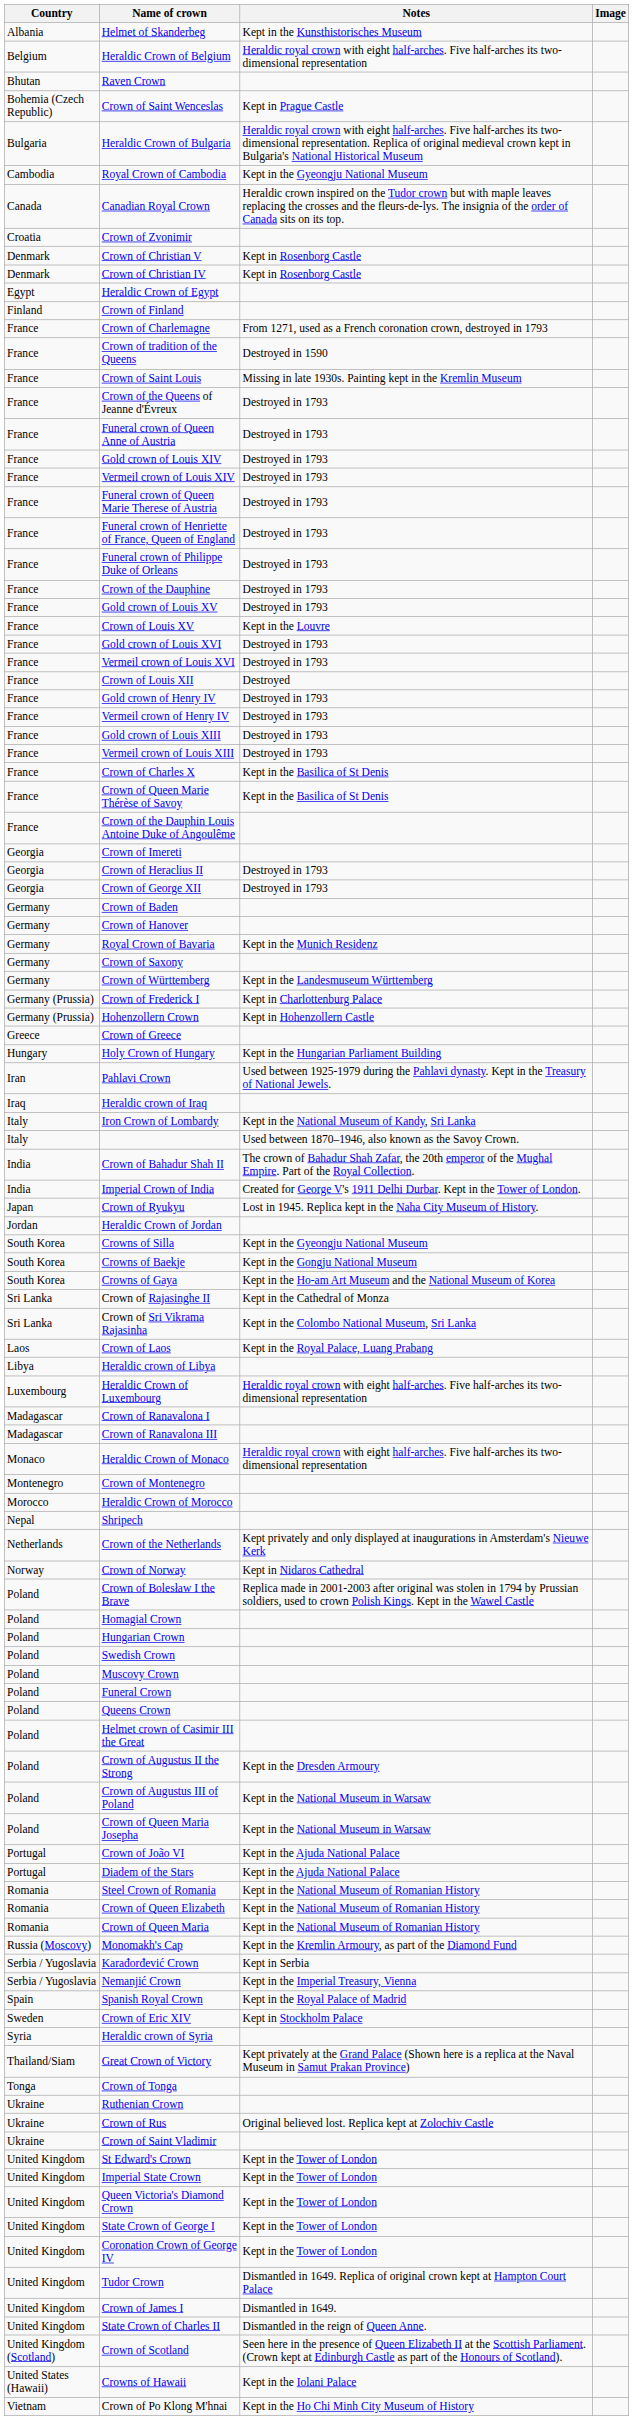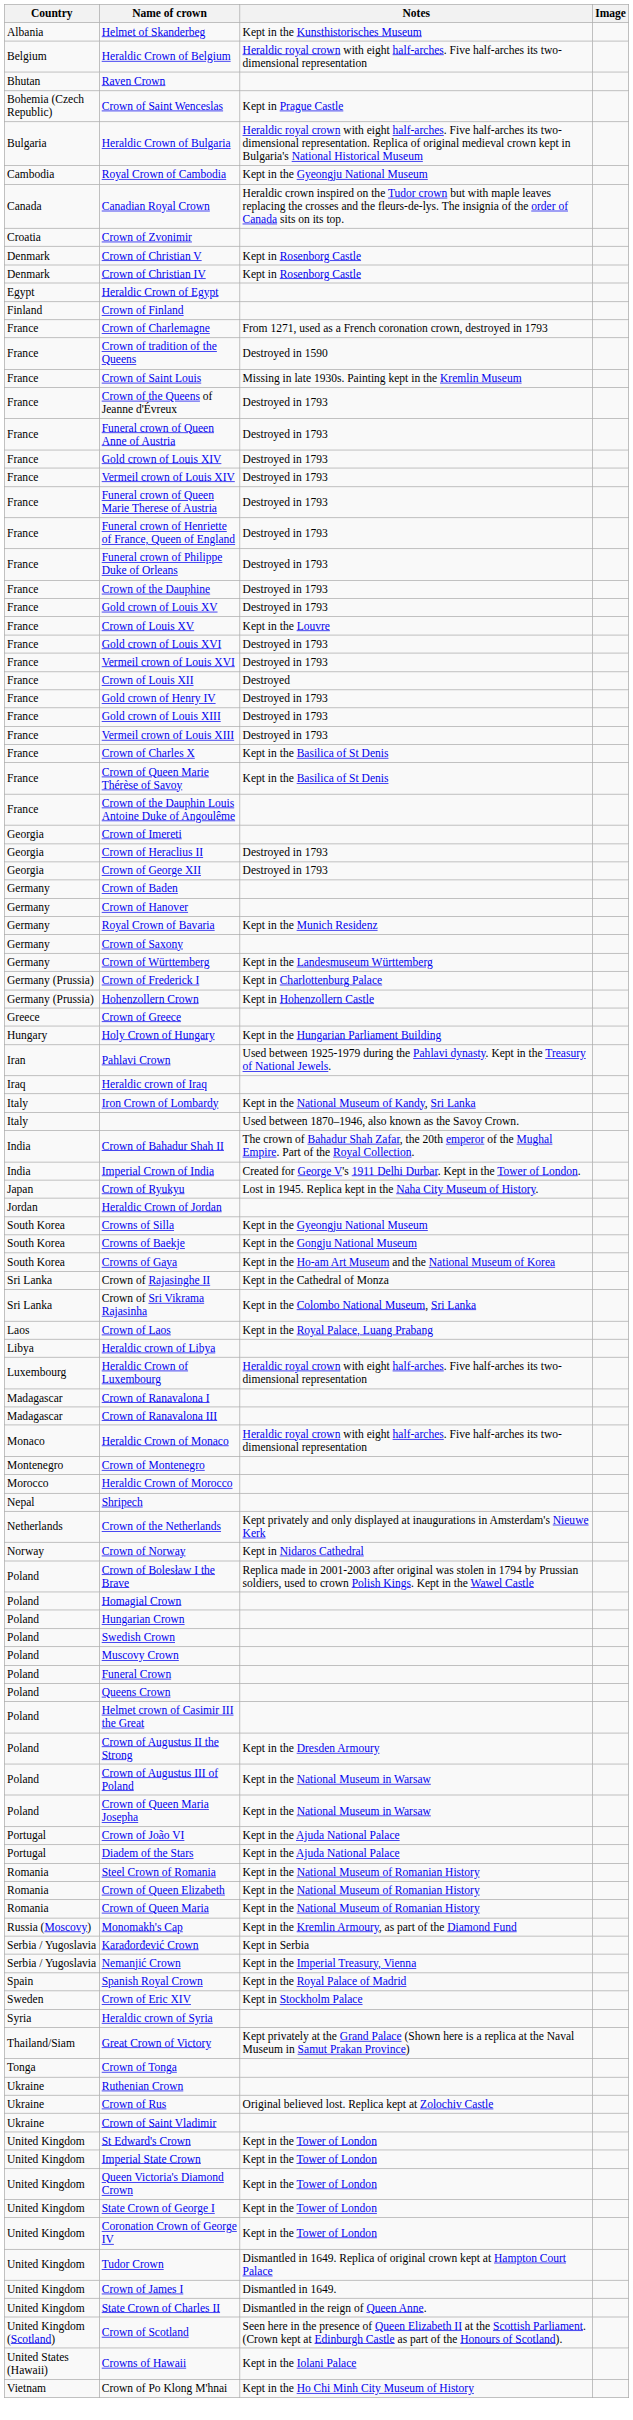- row: France | Vermeil crown of Henry IV | Destroyed in 1793
